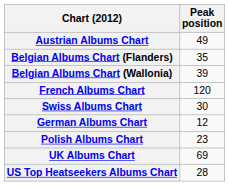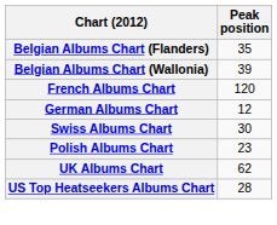- row: Austrian Albums Chart | 49
rows swapped: German Albums Chart <-> Swiss Albums Chart
UK Albums Chart | Peak position: 69 -> 62
